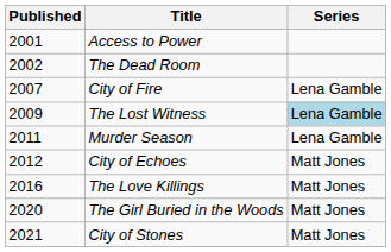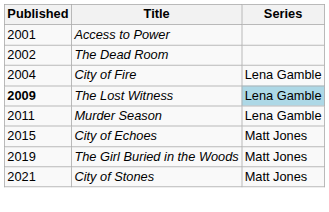City of Fire | Published: 2007 -> 2004
The Lost Witness | Published: normal -> bold
City of Echoes | Published: 2012 -> 2015
- row: 2016 | The Love Killings | Matt Jones
The Girl Buried in the Woods | Published: 2020 -> 2019
